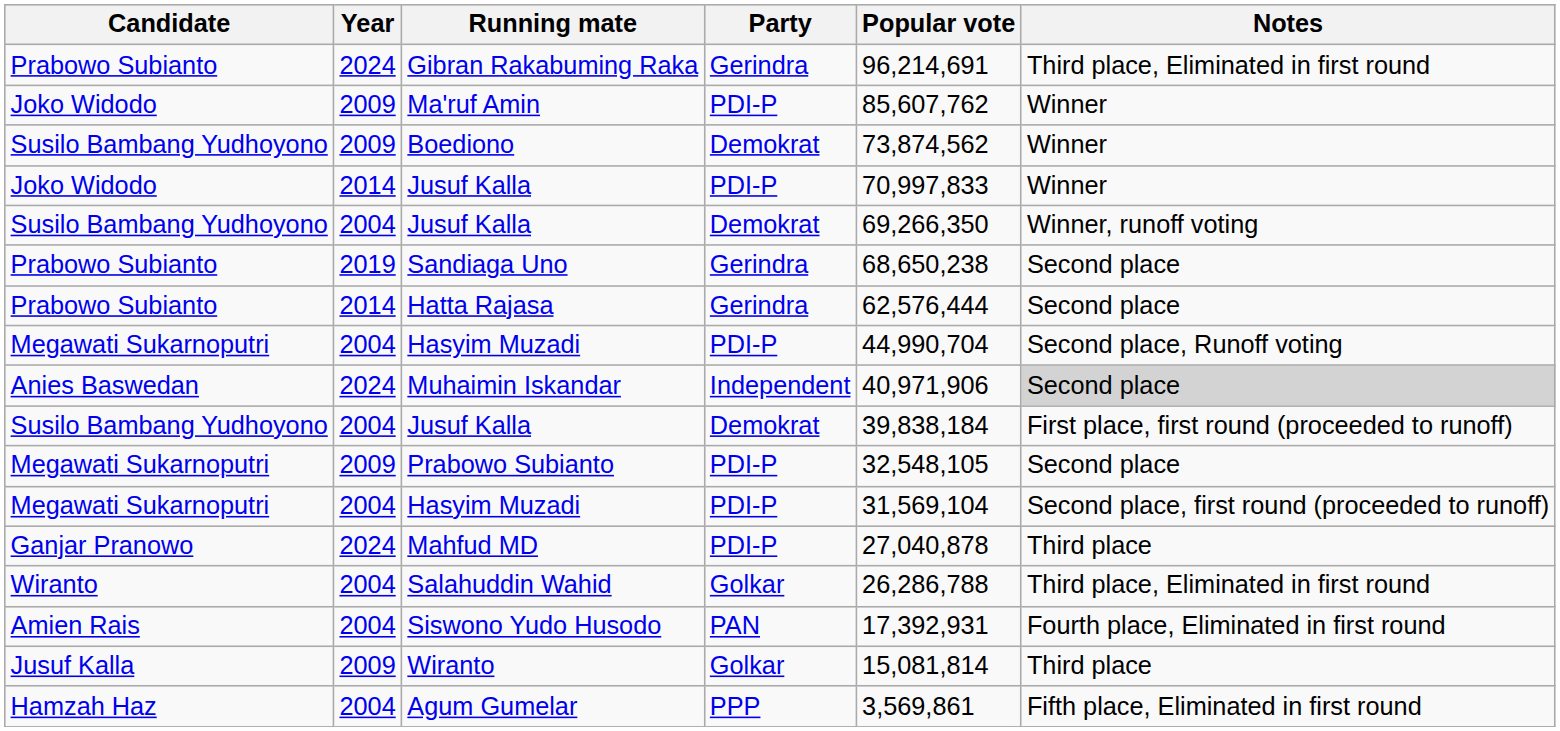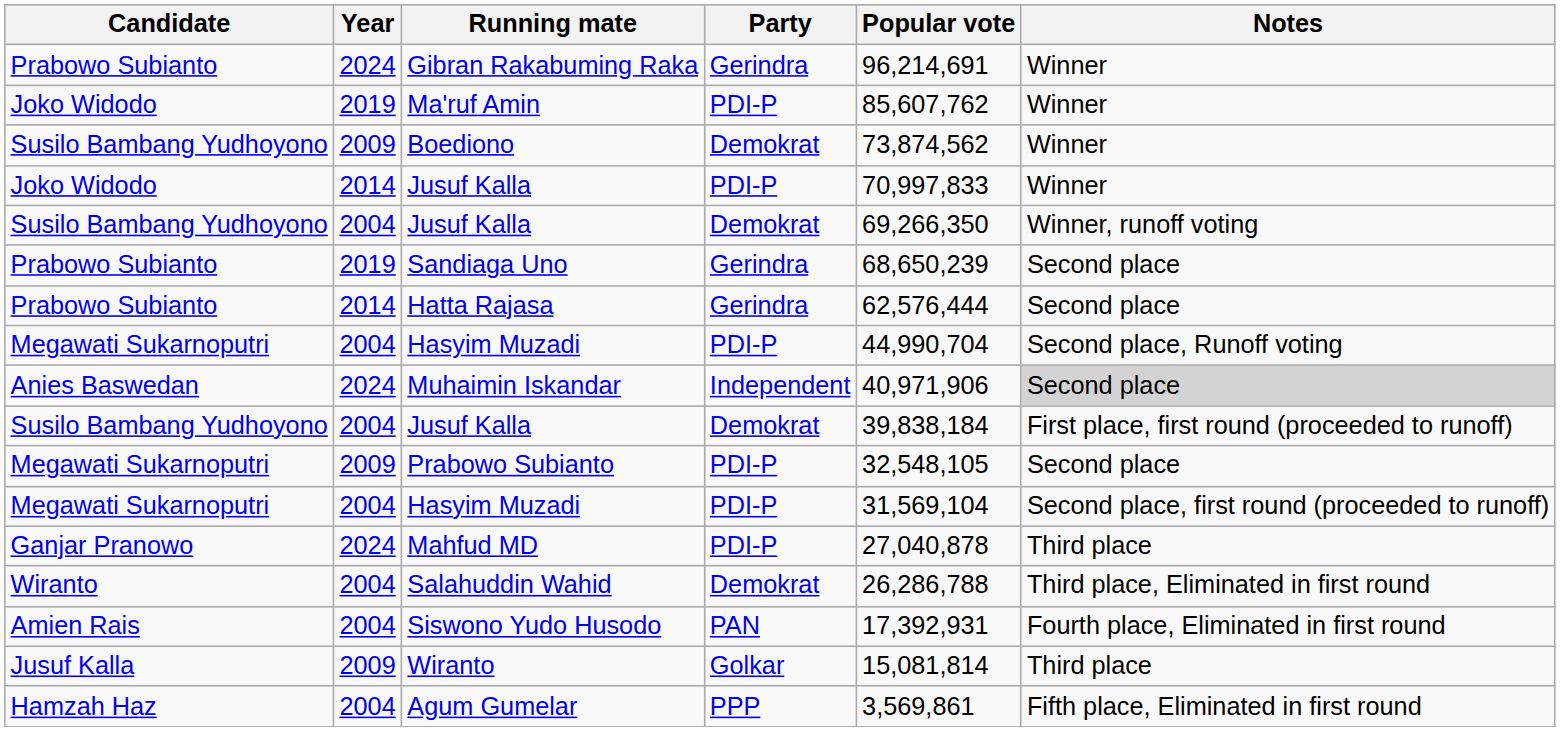Gibran Rakabuming Raka | Notes: Third place, Eliminated in first round -> Winner
Ma'ruf Amin | Year: 2009 -> 2019
Sandiaga Uno | Popular vote: 68,650,238 -> 68,650,239
Salahuddin Wahid | Party: Golkar -> Demokrat
